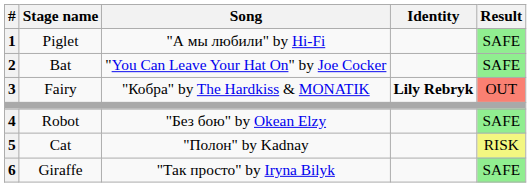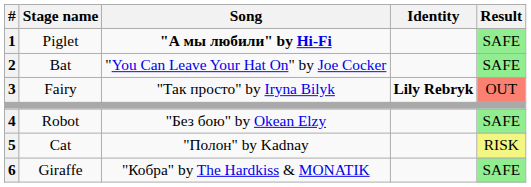Piglet | Song: normal -> bold
Fairy | Song: "Кобра" by The Hardkiss & MONATIK -> "Так просто" by Iryna Bilyk
Giraffe | Song: "Так просто" by Iryna Bilyk -> "Кобра" by The Hardkiss & MONATIK
